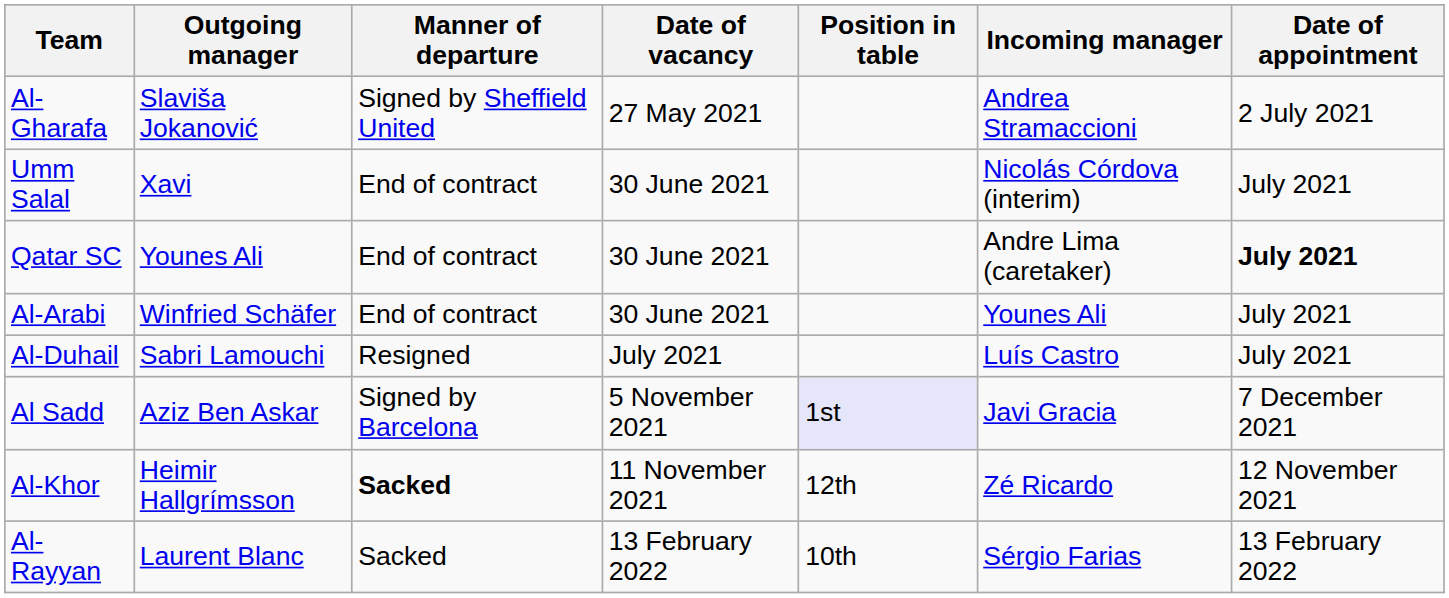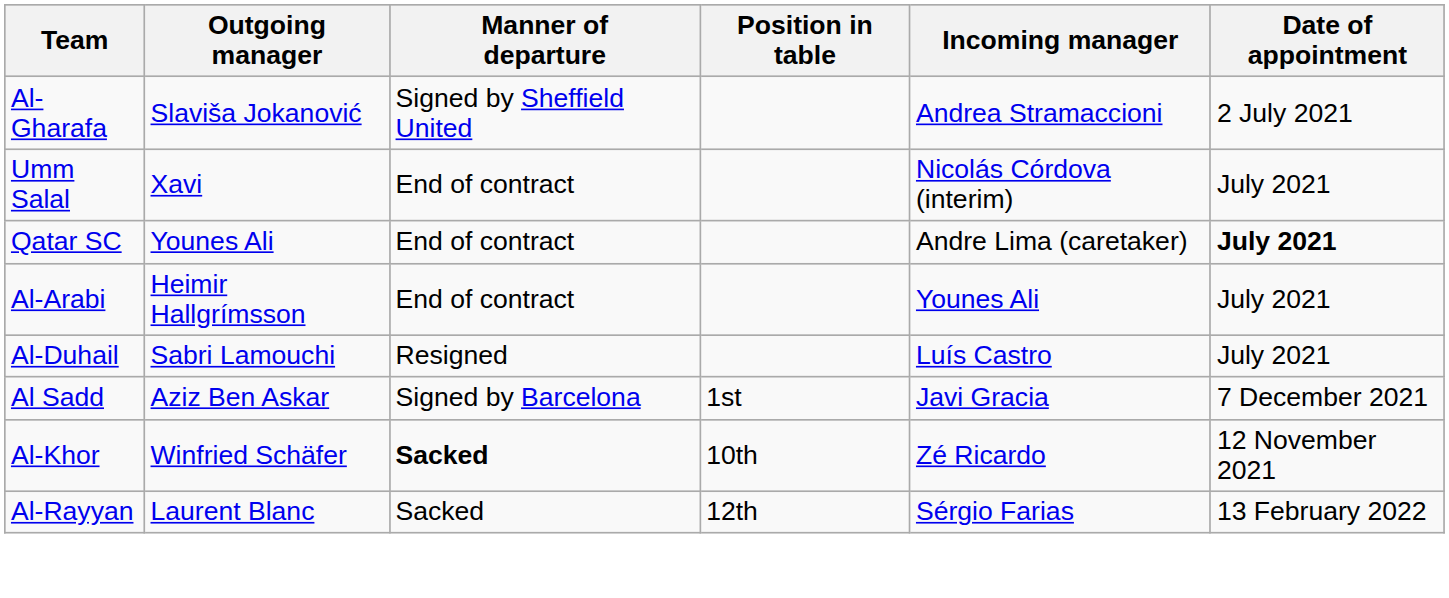- column: Date of vacancy | 27 May 2021 | 30 June 2021 | 30 June 2021 | 30 June 2021 | July 2021 | 5 November 2021 | 11 November 2021 | 13 February 2022
Al-Arabi | Outgoing manager: Winfried Schäfer -> Heimir Hallgrímsson
Al Sadd | Position in table: lavender background -> no background
Al-Khor | Outgoing manager: Heimir Hallgrímsson -> Winfried Schäfer
Al-Khor | Position in table: 12th -> 10th
Al-Rayyan | Position in table: 10th -> 12th
